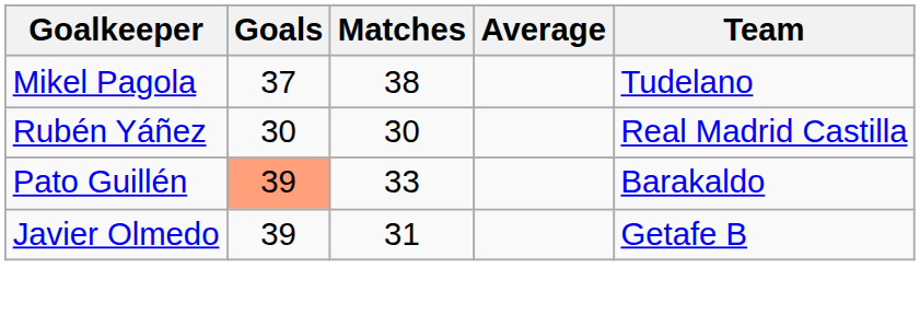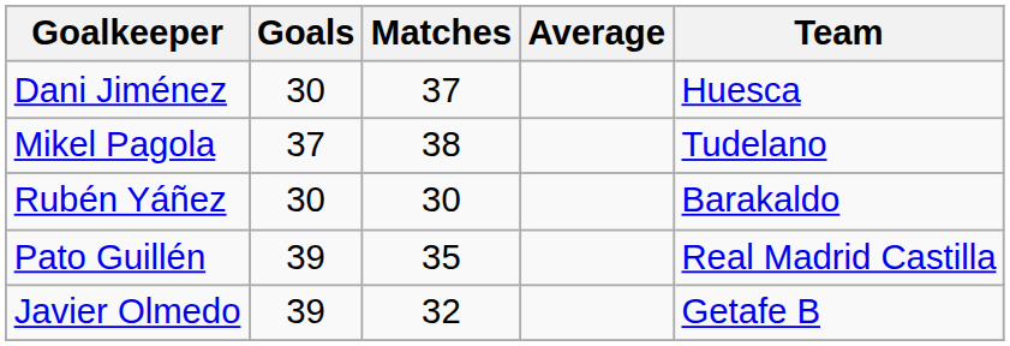+ row: Dani Jiménez | 30 | 37 | Huesca
Rubén Yáñez | Team: Real Madrid Castilla -> Barakaldo
Pato Guillén | Goals: lightsalmon background -> no background
Pato Guillén | Matches: 33 -> 35
Pato Guillén | Team: Barakaldo -> Real Madrid Castilla
Javier Olmedo | Matches: 31 -> 32
